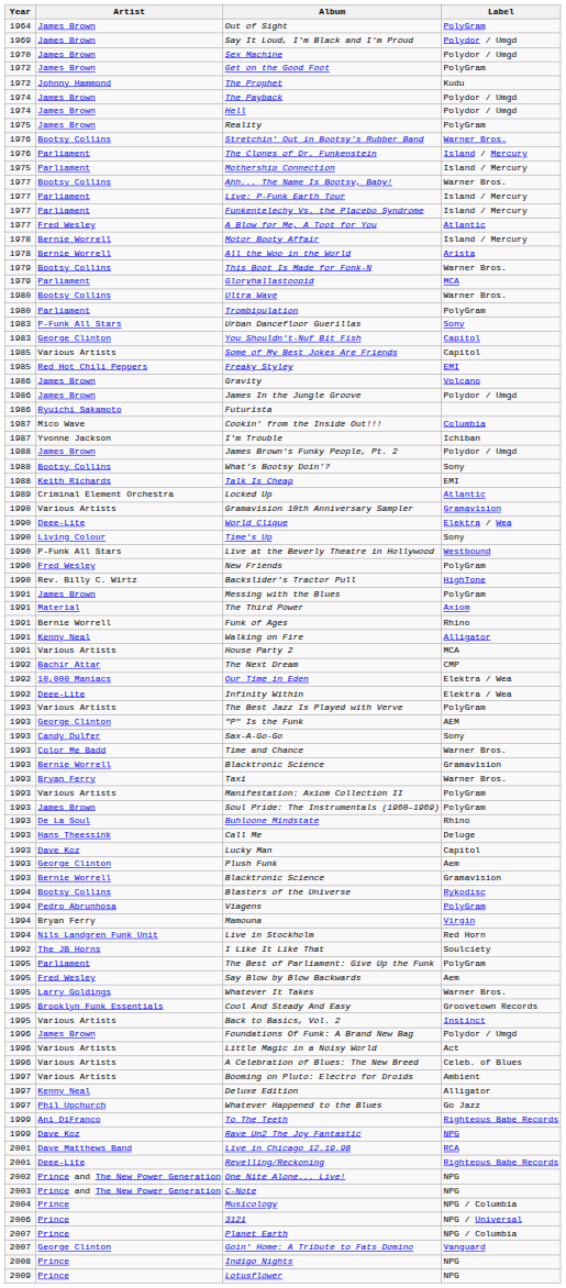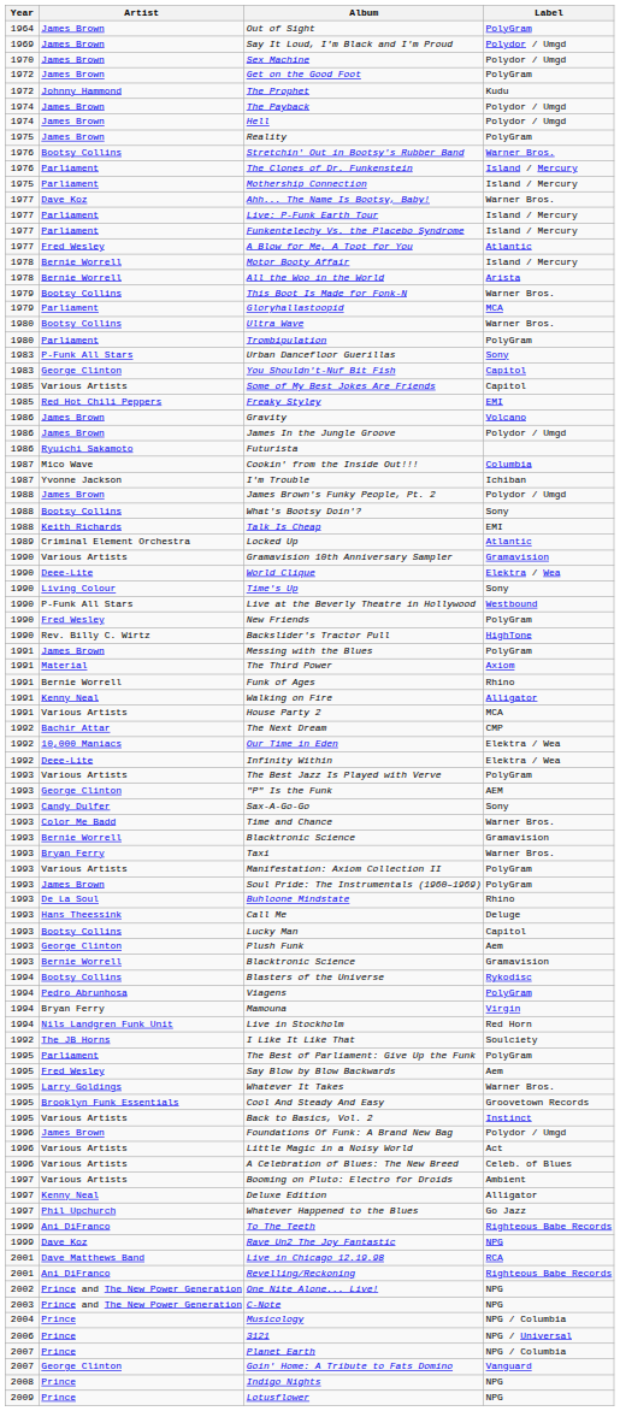Ahh... The Name Is Bootsy, Baby! | Artist: Bootsy Collins -> Dave Koz
Lucky Man | Artist: Dave Koz -> Bootsy Collins
Revelling/Reckoning | Artist: Deee-Lite -> Ani DiFranco
